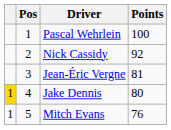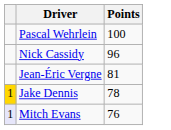- column: Pos | 1 | 2 | 3 | 4 | 5
Nick Cassidy | Points: 92 -> 96
Jake Dennis | Points: 80 -> 78
Mitch Evans | column 1: no background -> lavender background
